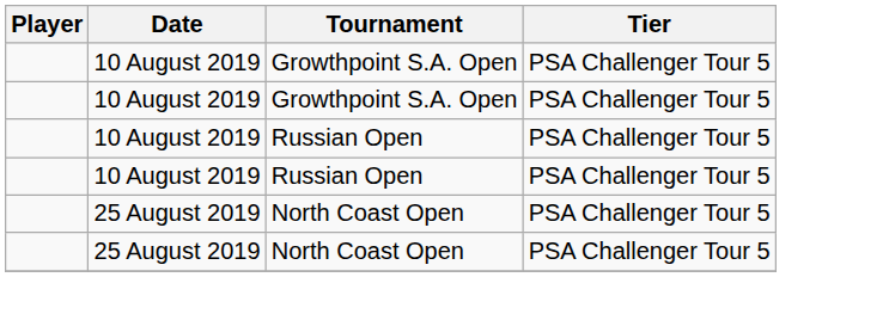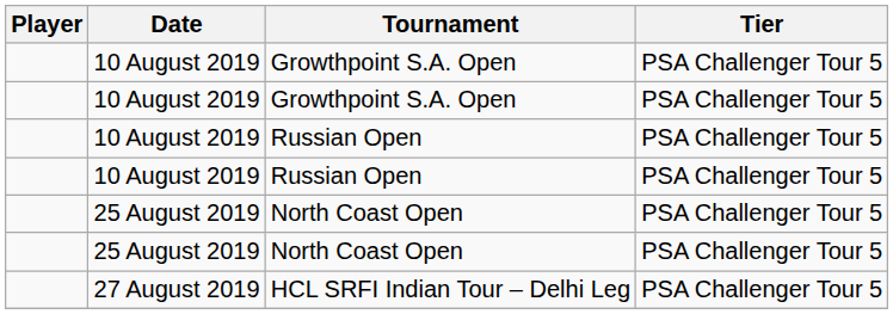+ row: 27 August 2019 | HCL SRFI Indian Tour – Delhi Leg | PSA Challenger Tour 5
